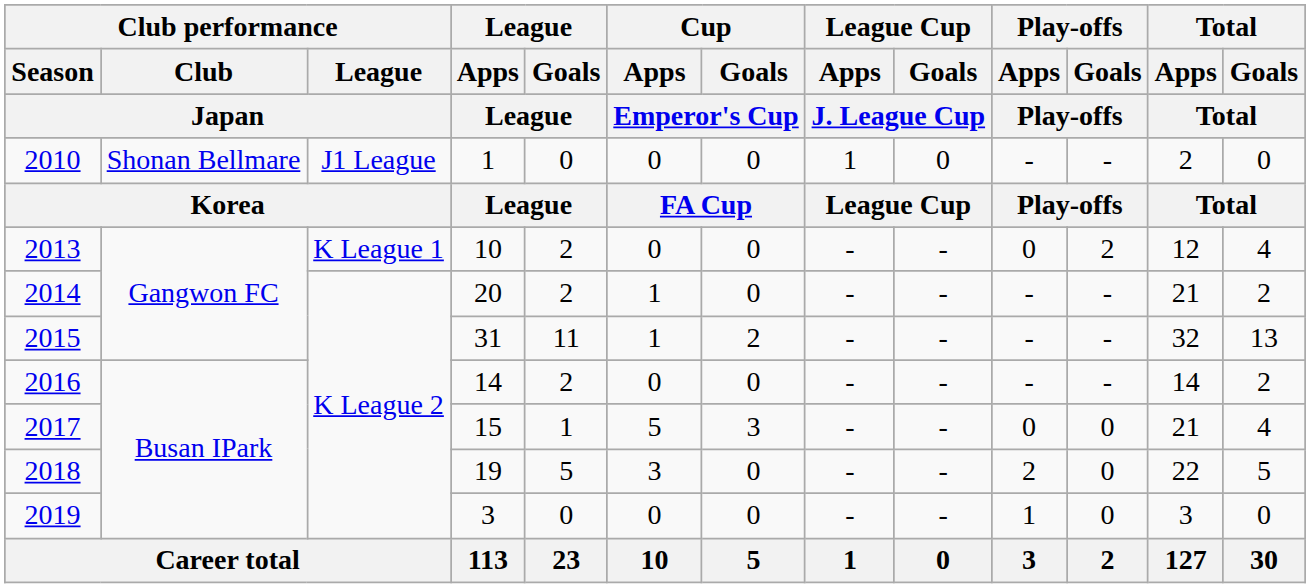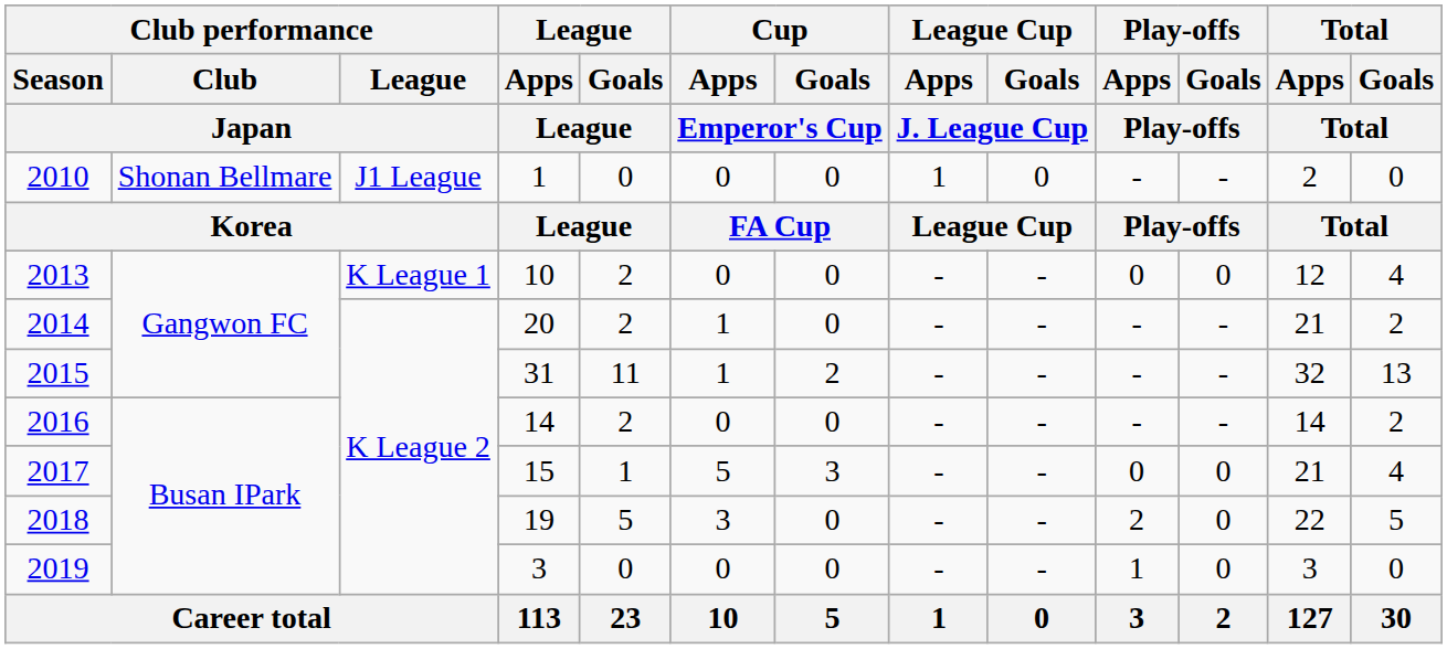2013 | Play-offs / Goals / Play-offs: 2 -> 0
